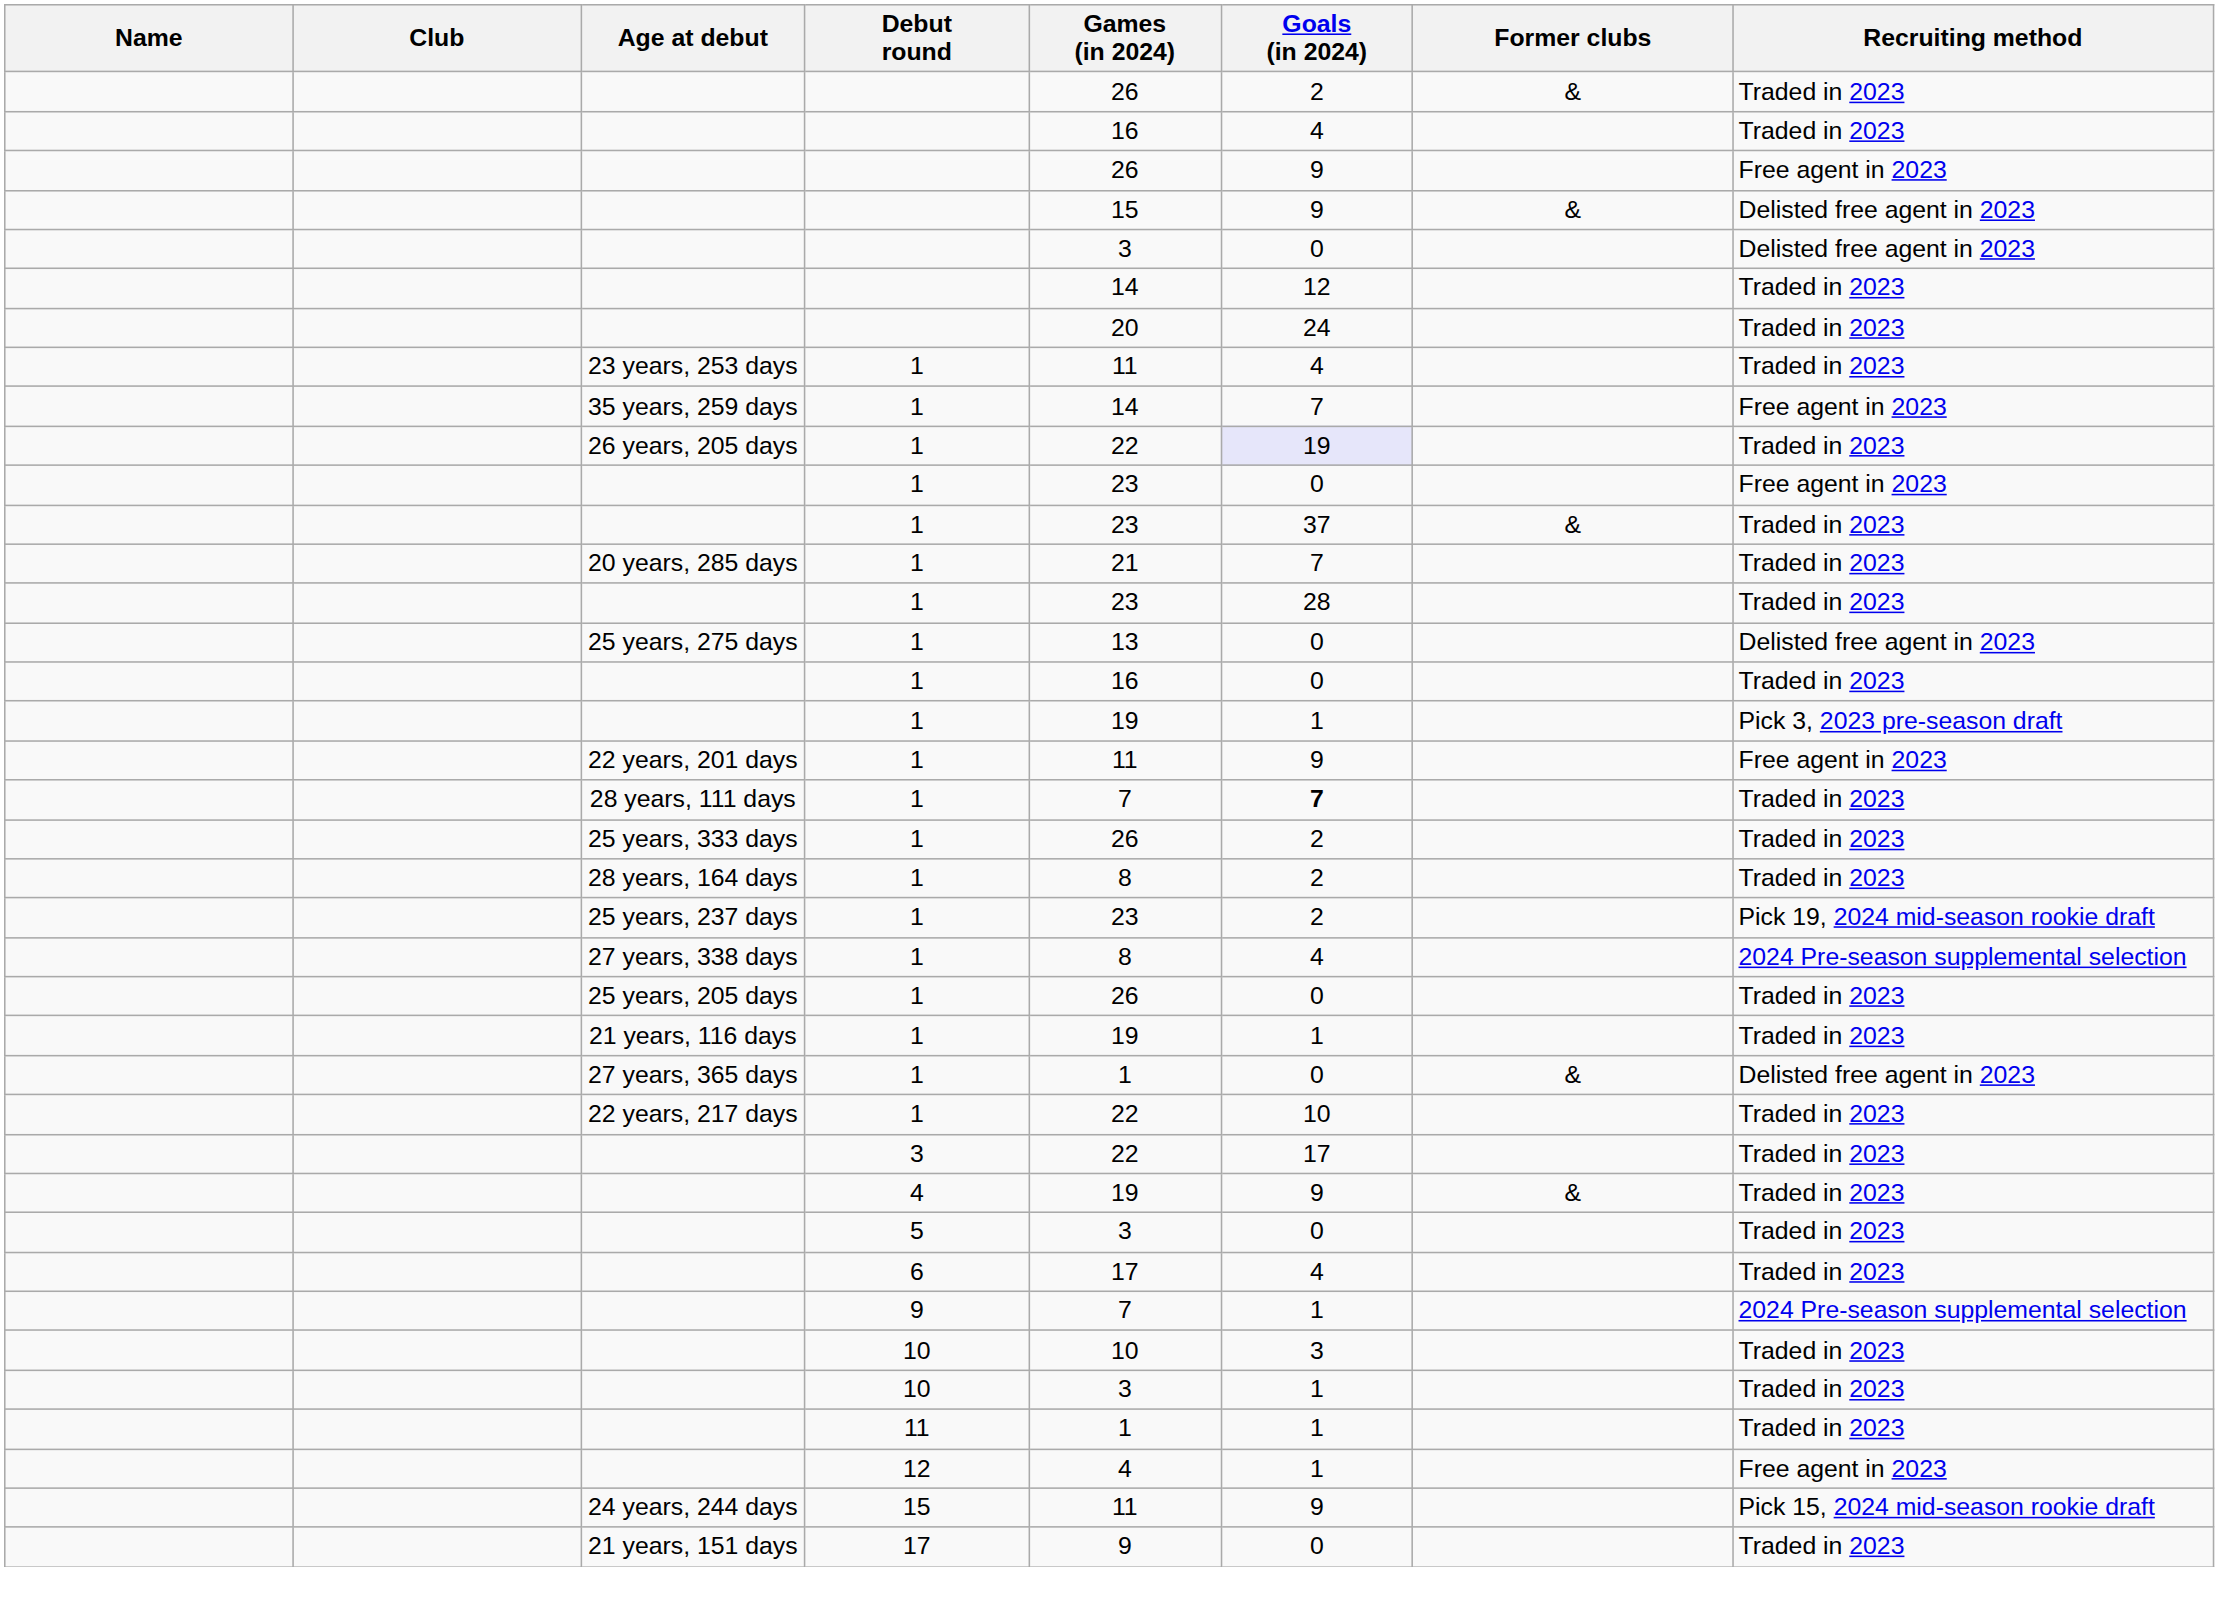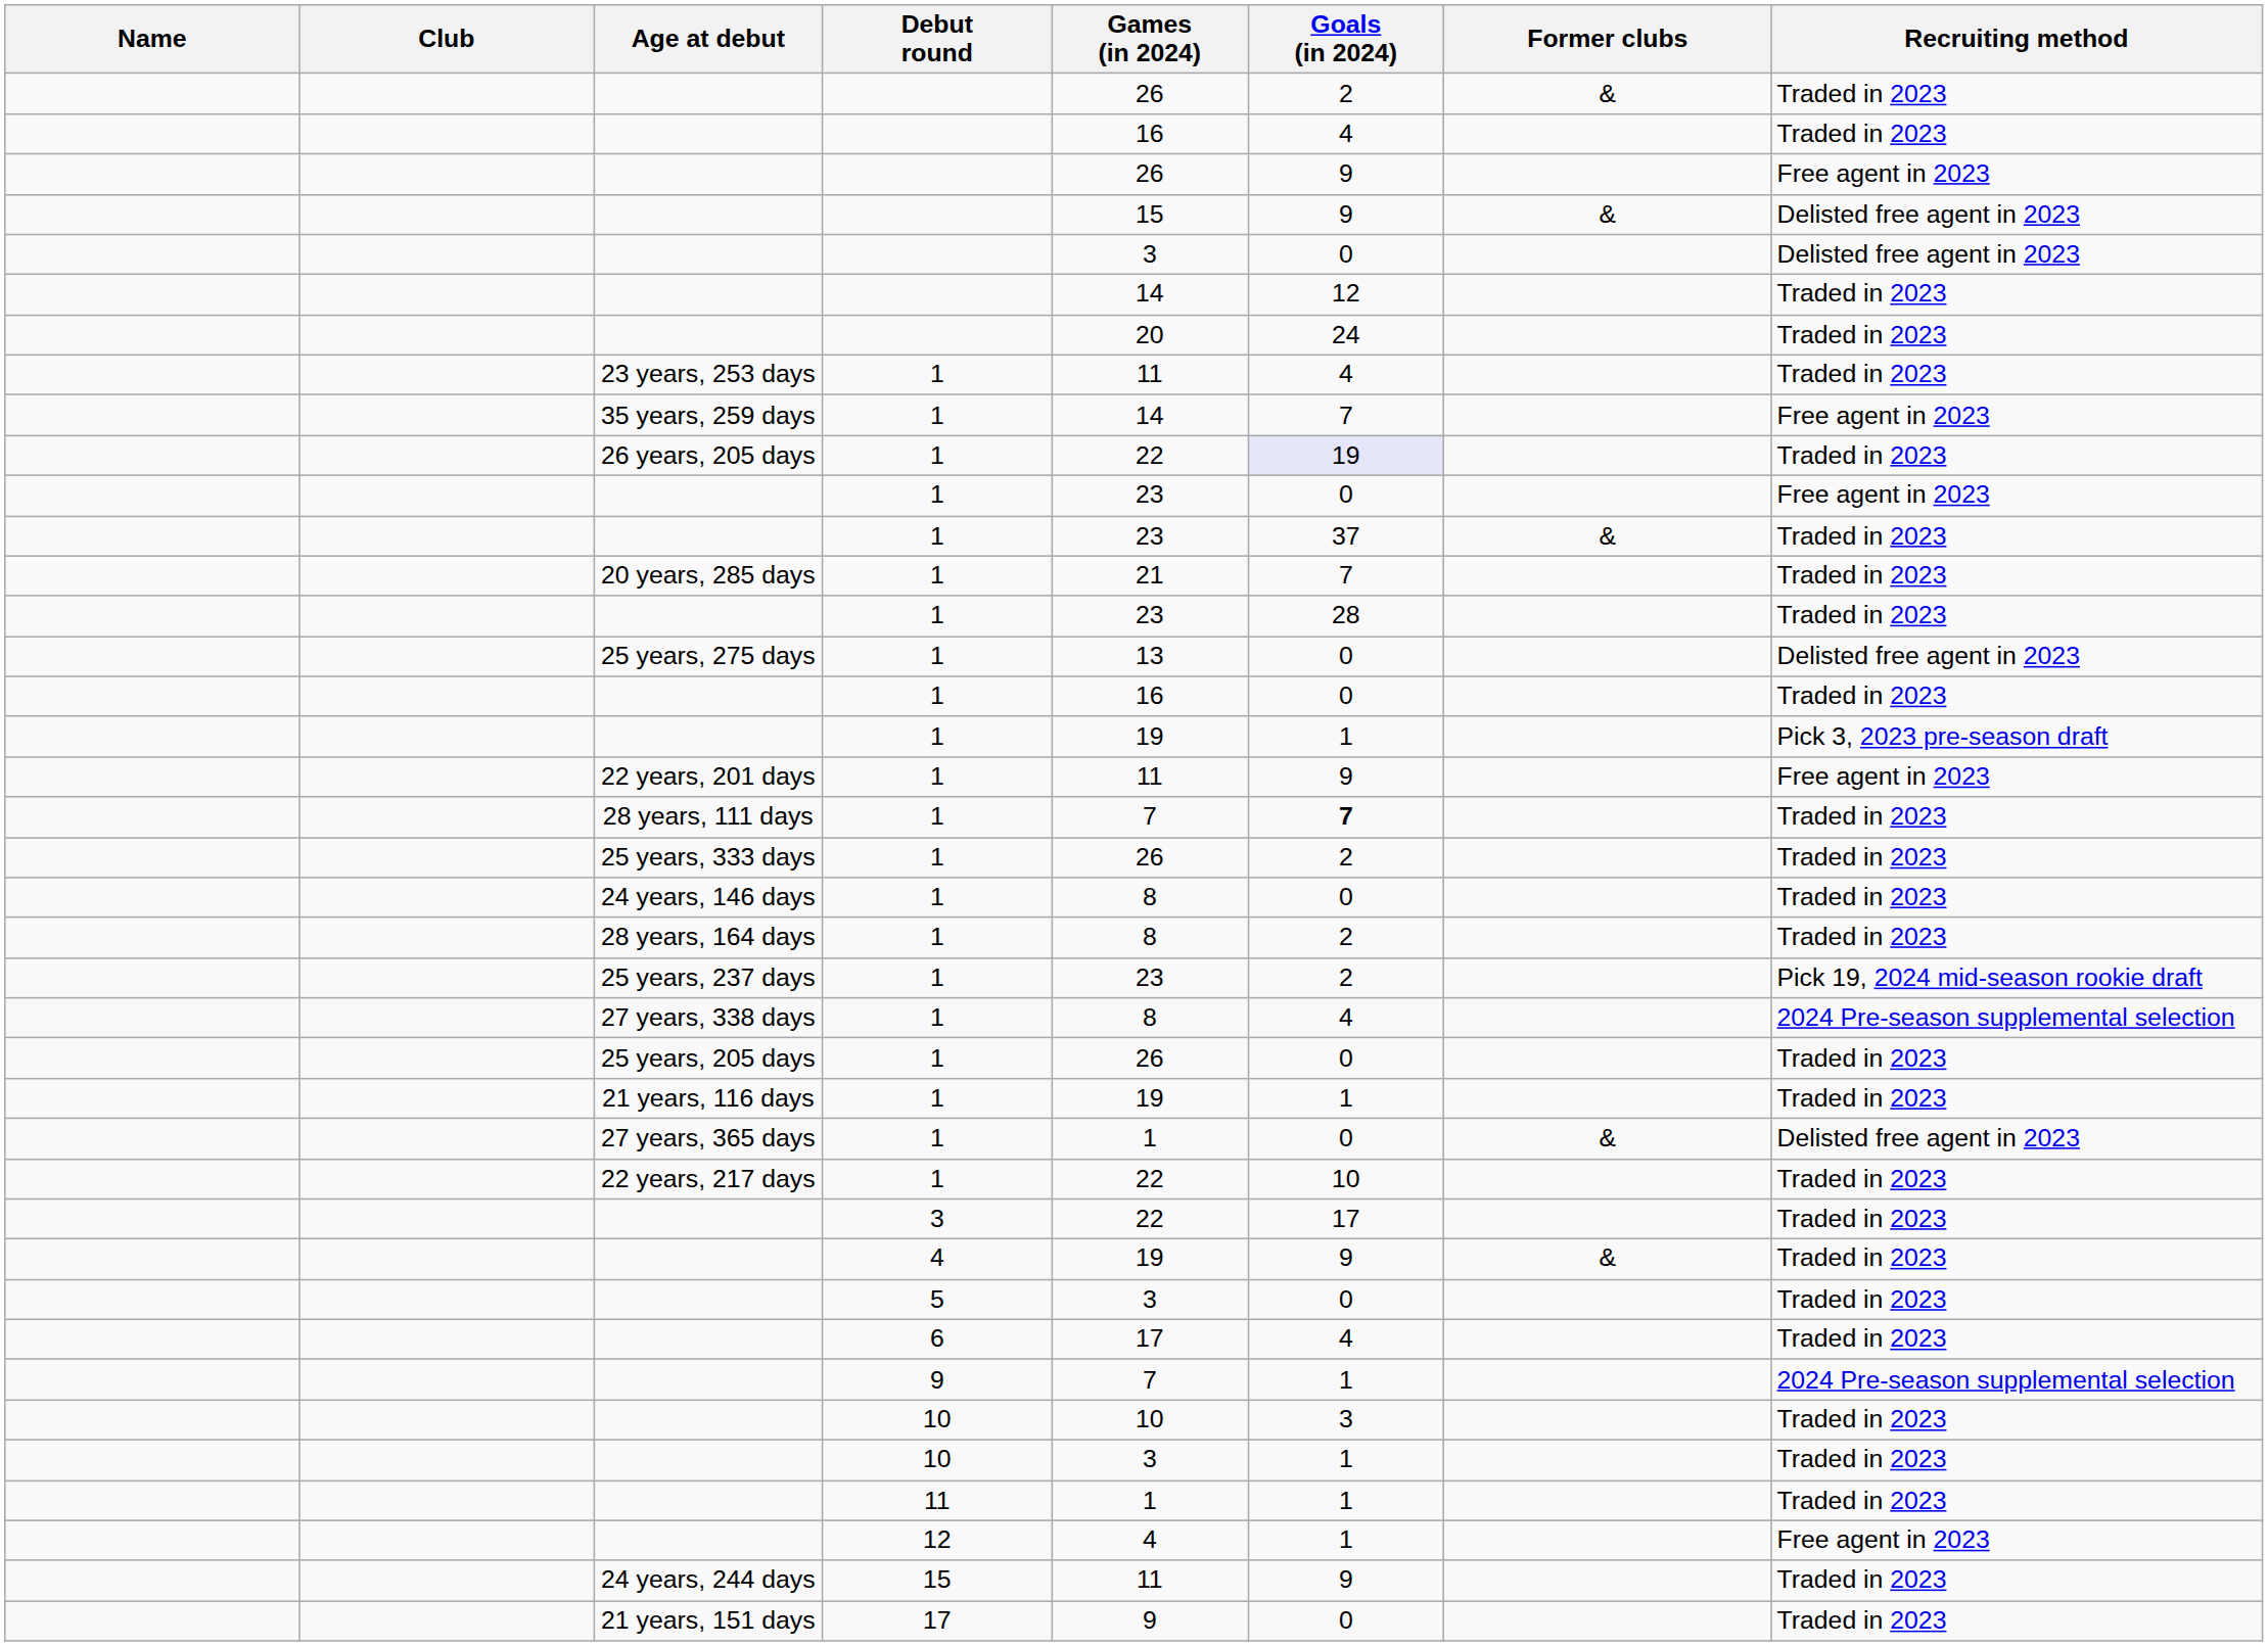+ row: 24 years, 146 days | 1 | 8 | 0 | Traded in 2023
24 years, 244 days | Recruiting method: Pick 15, 2024 mid-season rookie draft -> Traded in 2023
